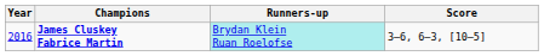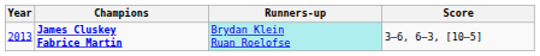James Cluskey Fabrice Martin | Year: 2016 -> 2013
